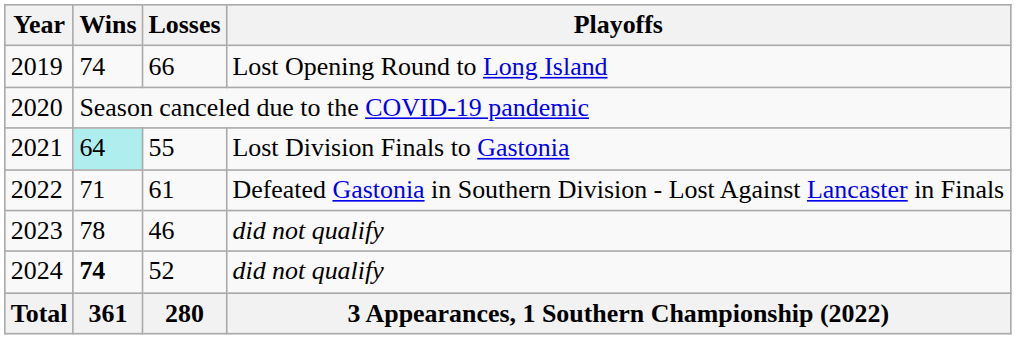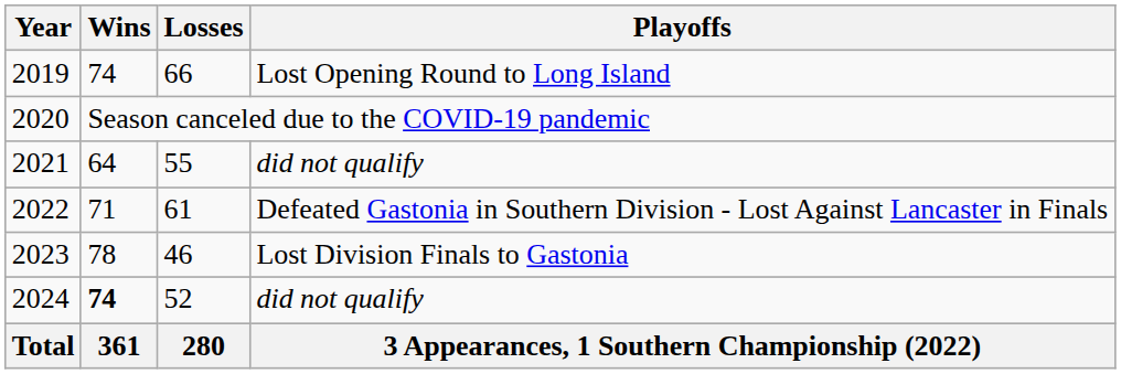2021 | Wins: paleturquoise background -> no background
2021 | Playoffs: Lost Division Finals to Gastonia -> did not qualify
2023 | Playoffs: did not qualify -> Lost Division Finals to Gastonia
